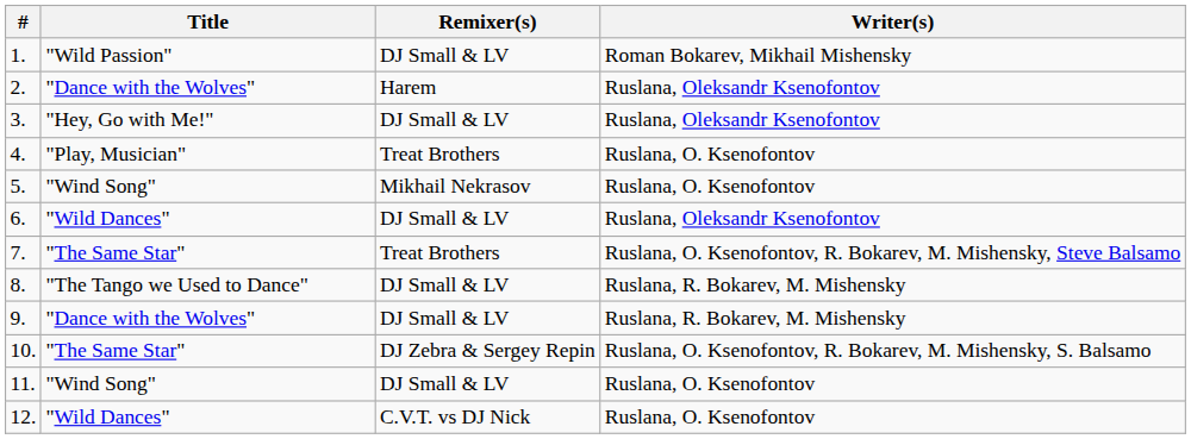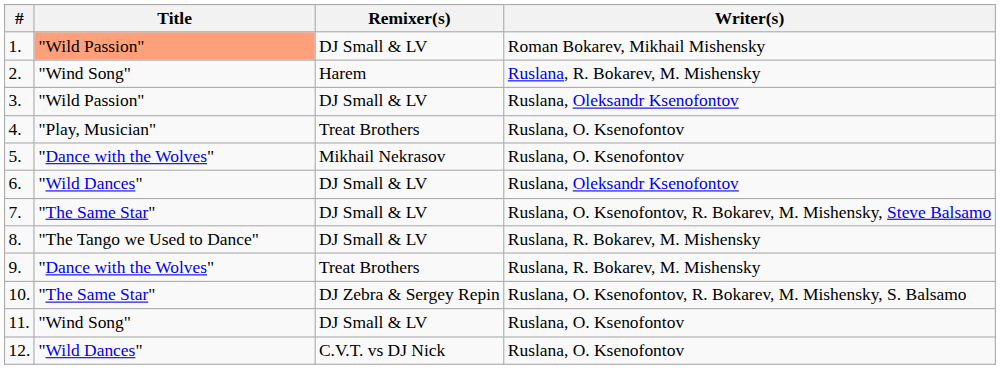1. | Title: no background -> lightsalmon background
2. | Title: "Dance with the Wolves" -> "Wind Song"
2. | Writer(s): Ruslana, Oleksandr Ksenofontov -> Ruslana, R. Bokarev, M. Mishensky
3. | Title: "Hey, Go with Me!" -> "Wild Passion"
5. | Title: "Wind Song" -> "Dance with the Wolves"
7. | Remixer(s): Treat Brothers -> DJ Small & LV
9. | Remixer(s): DJ Small & LV -> Treat Brothers
